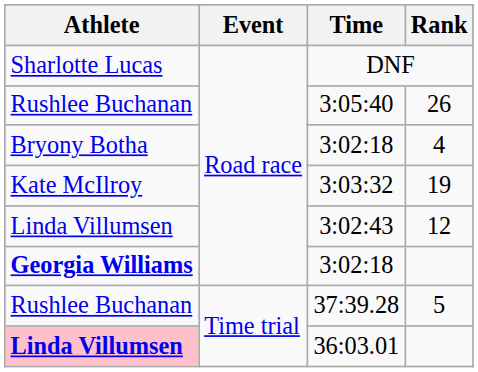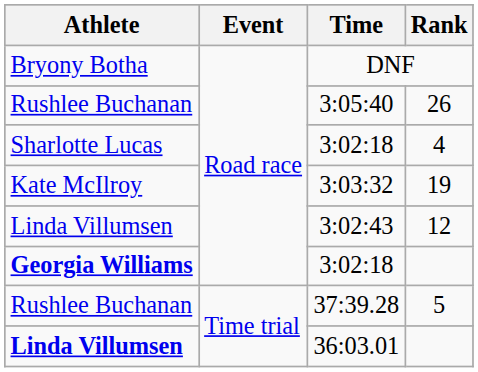DNF | Athlete: Sharlotte Lucas -> Bryony Botha
3:02:18 / 4 | Athlete: Bryony Botha -> Sharlotte Lucas
36:03.01 | Athlete: pink background -> no background
